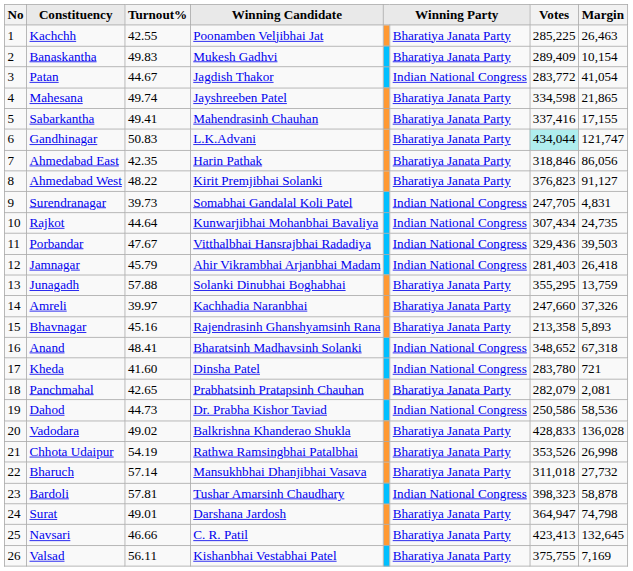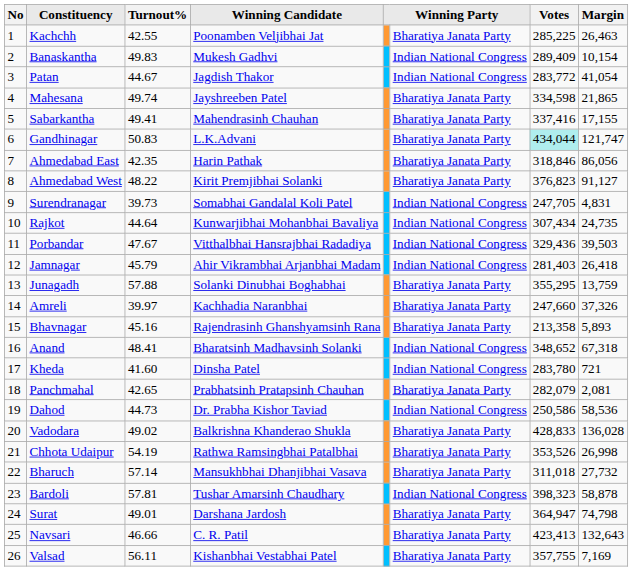Banaskantha | column 6: Bharatiya Janata Party -> Indian National Congress
Navsari | Margin: 132,645 -> 132,643
Valsad | Votes: 375,755 -> 357,755
